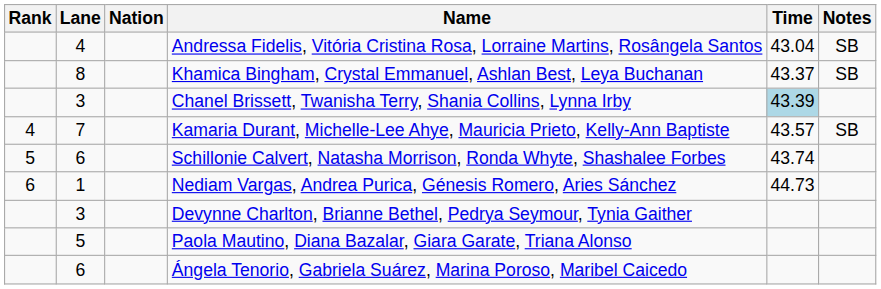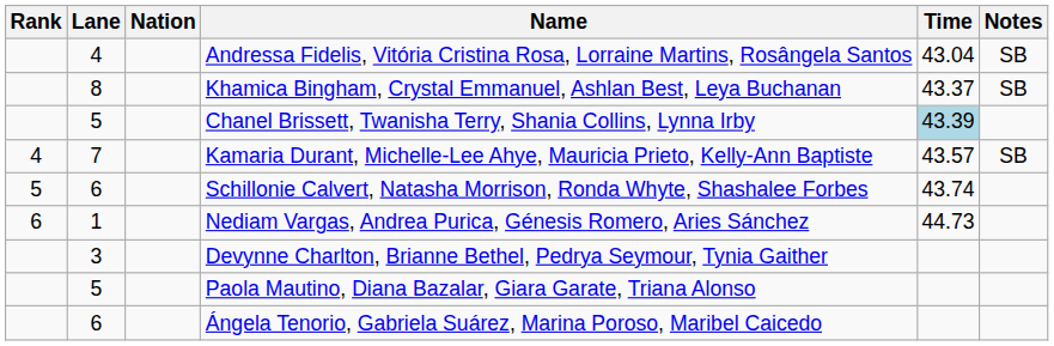Chanel Brissett, Twanisha Terry, Shania Collins, Lynna Irby | Lane: 3 -> 5
